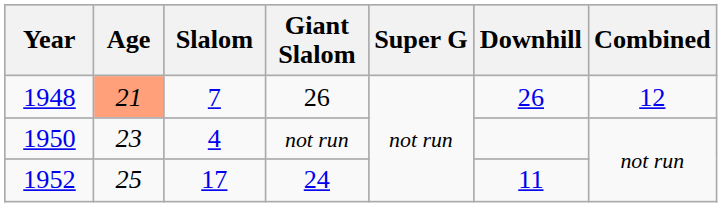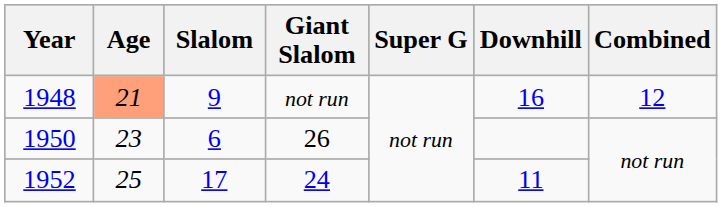1948 | Slalom: 7 -> 9
1948 | Giant Slalom: 26 -> not run
1948 | Downhill: 26 -> 16
1950 | Slalom: 4 -> 6
1950 | Giant Slalom: not run -> 26
